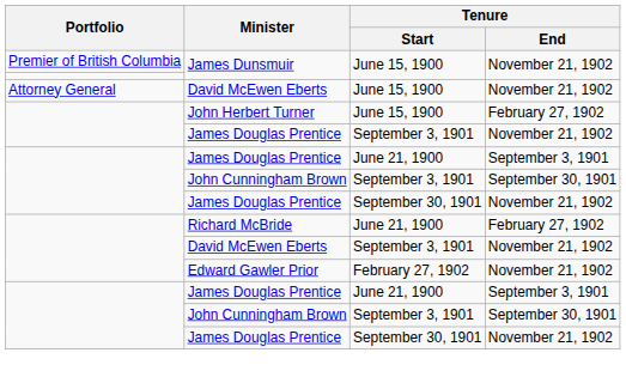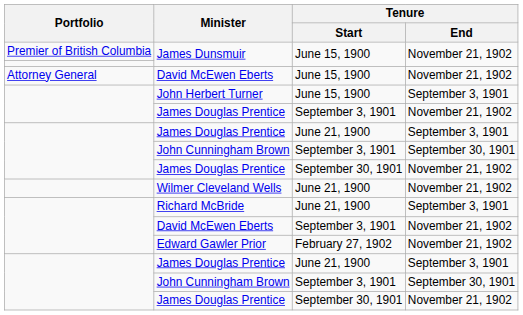John Herbert Turner | Tenure / End: February 27, 1902 -> September 3, 1901
+ row: Wilmer Cleveland Wells | June 21, 1900 | November 21, 1902
Richard McBride | Tenure / End: February 27, 1902 -> September 3, 1901
